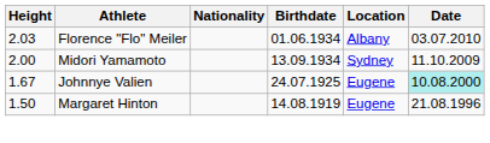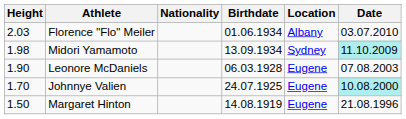Midori Yamamoto | Height: 2.00 -> 1.98
Midori Yamamoto | Date: no background -> paleturquoise background
+ row: 1.90 | Leonore McDaniels | 06.03.1928 | Eugene | 07.08.2003
Johnnye Valien | Height: 1.67 -> 1.70
